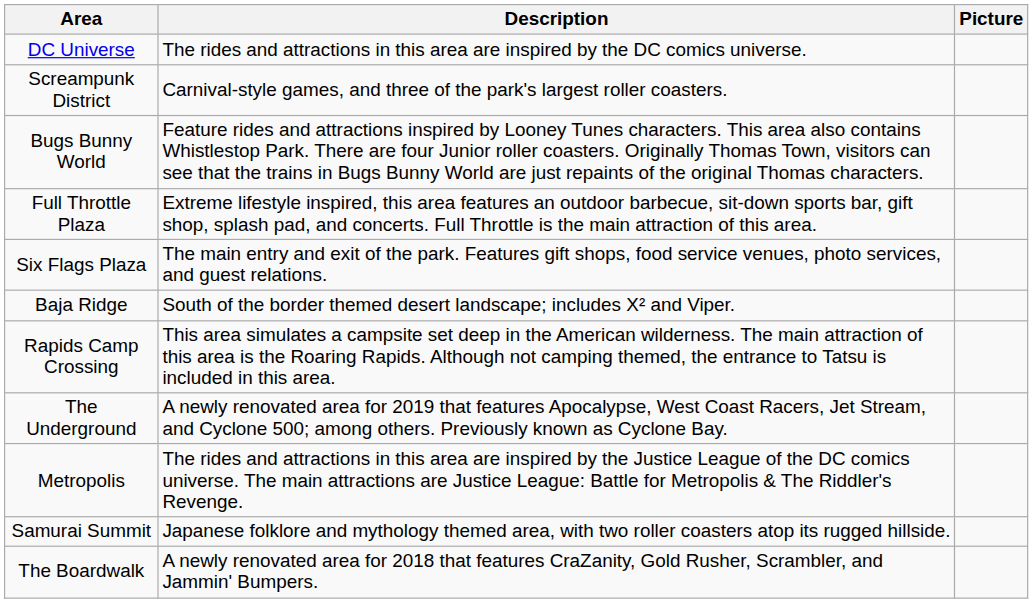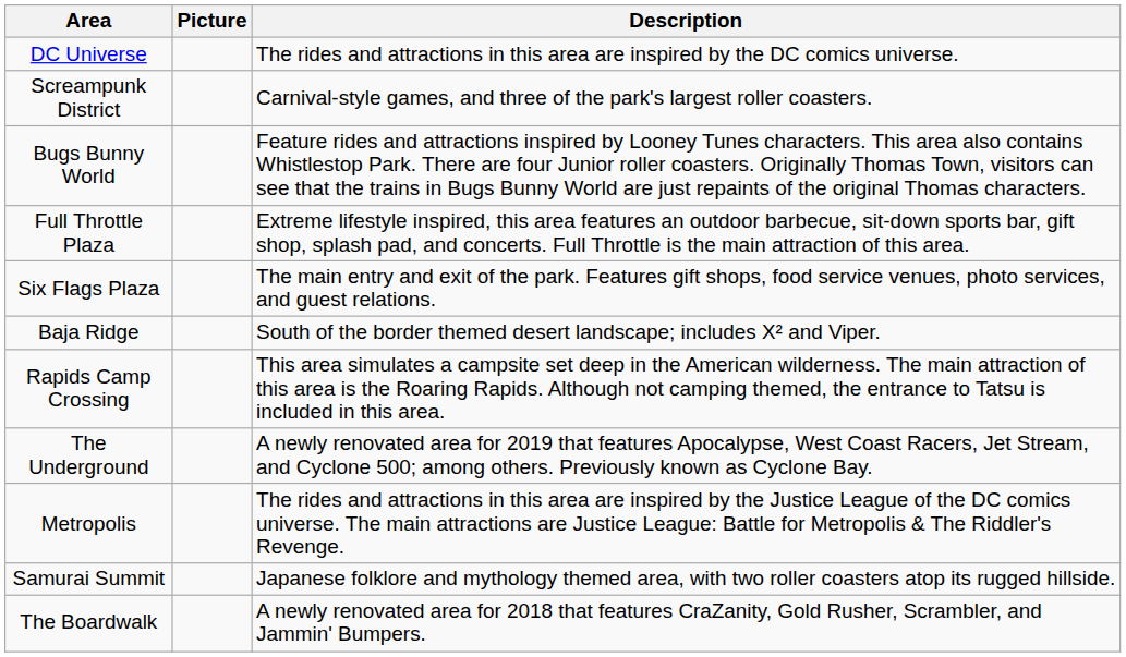columns swapped: Picture <-> Description
